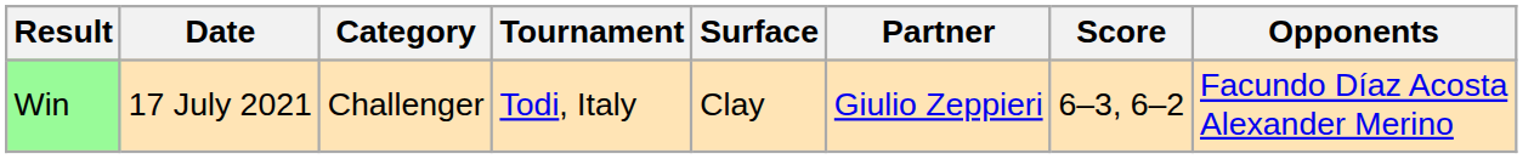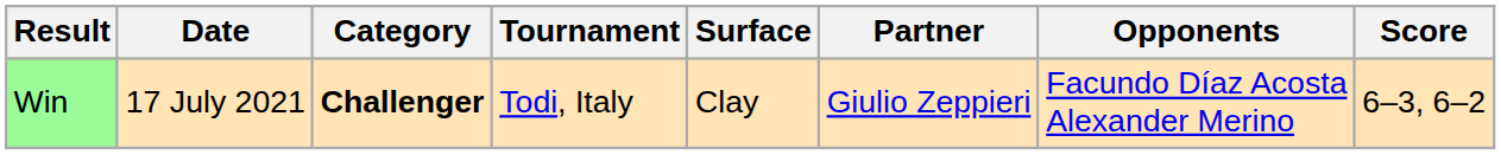columns swapped: Opponents <-> Score
Win | Category: normal -> bold
